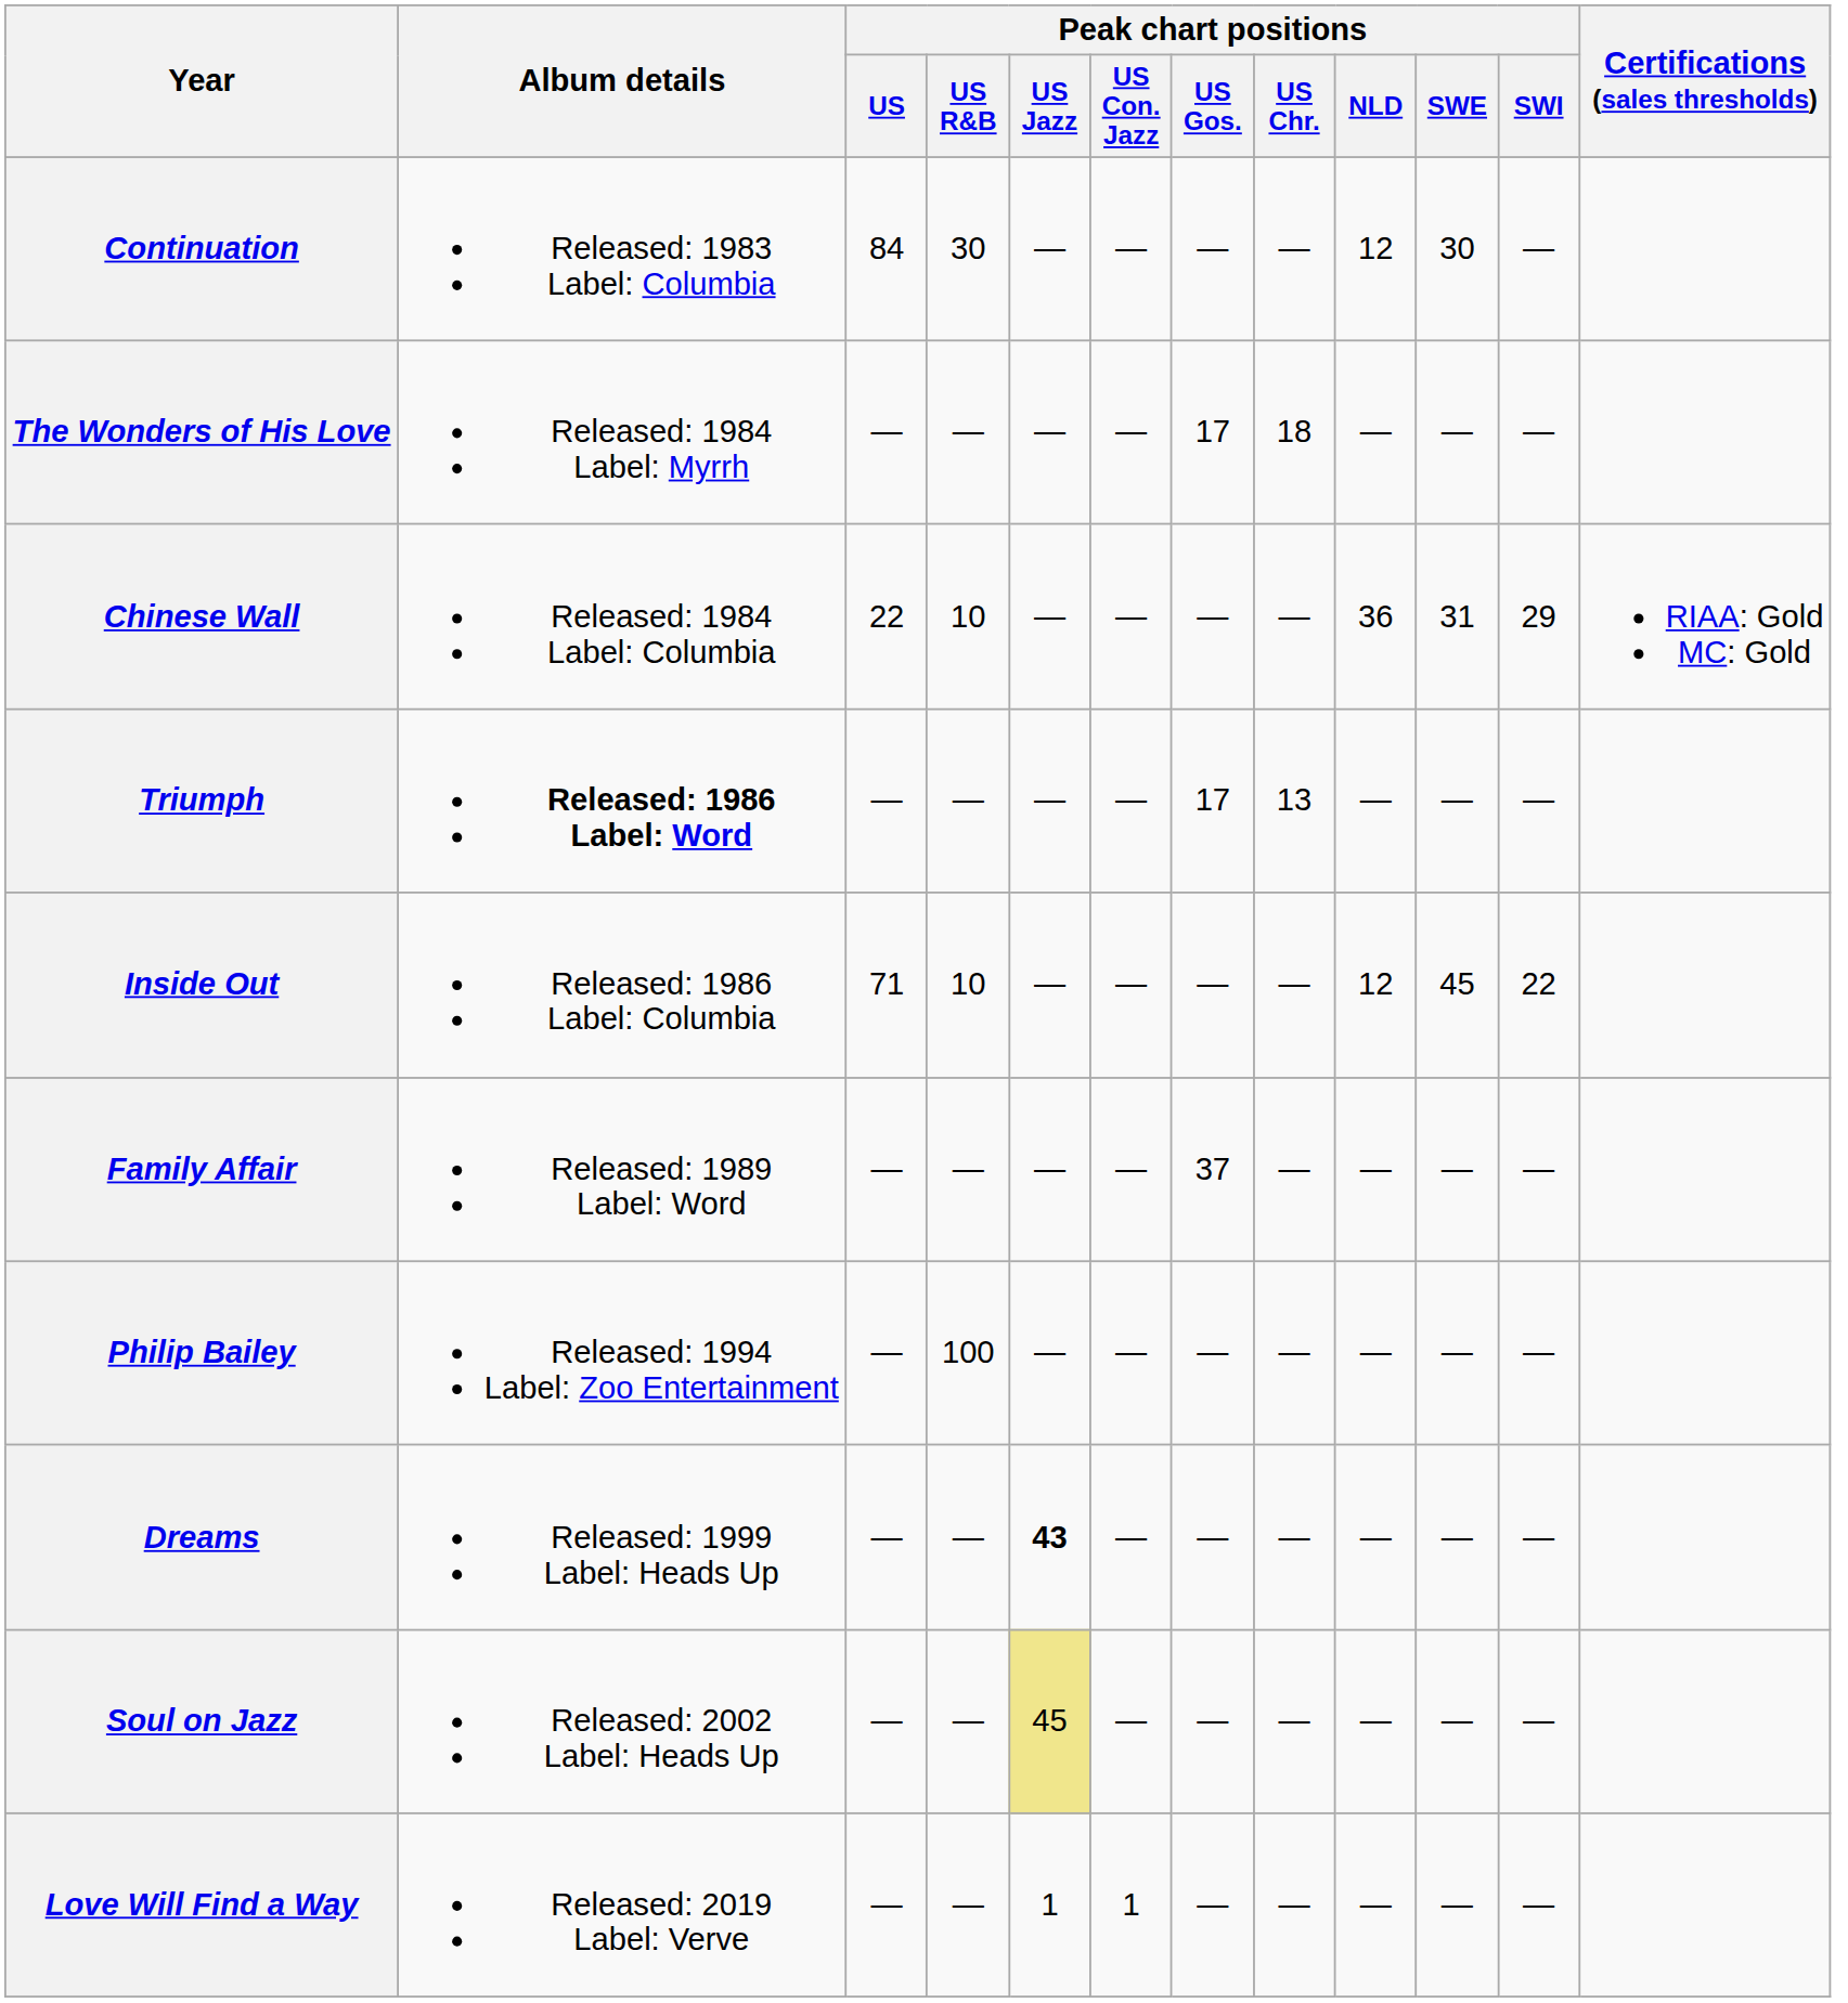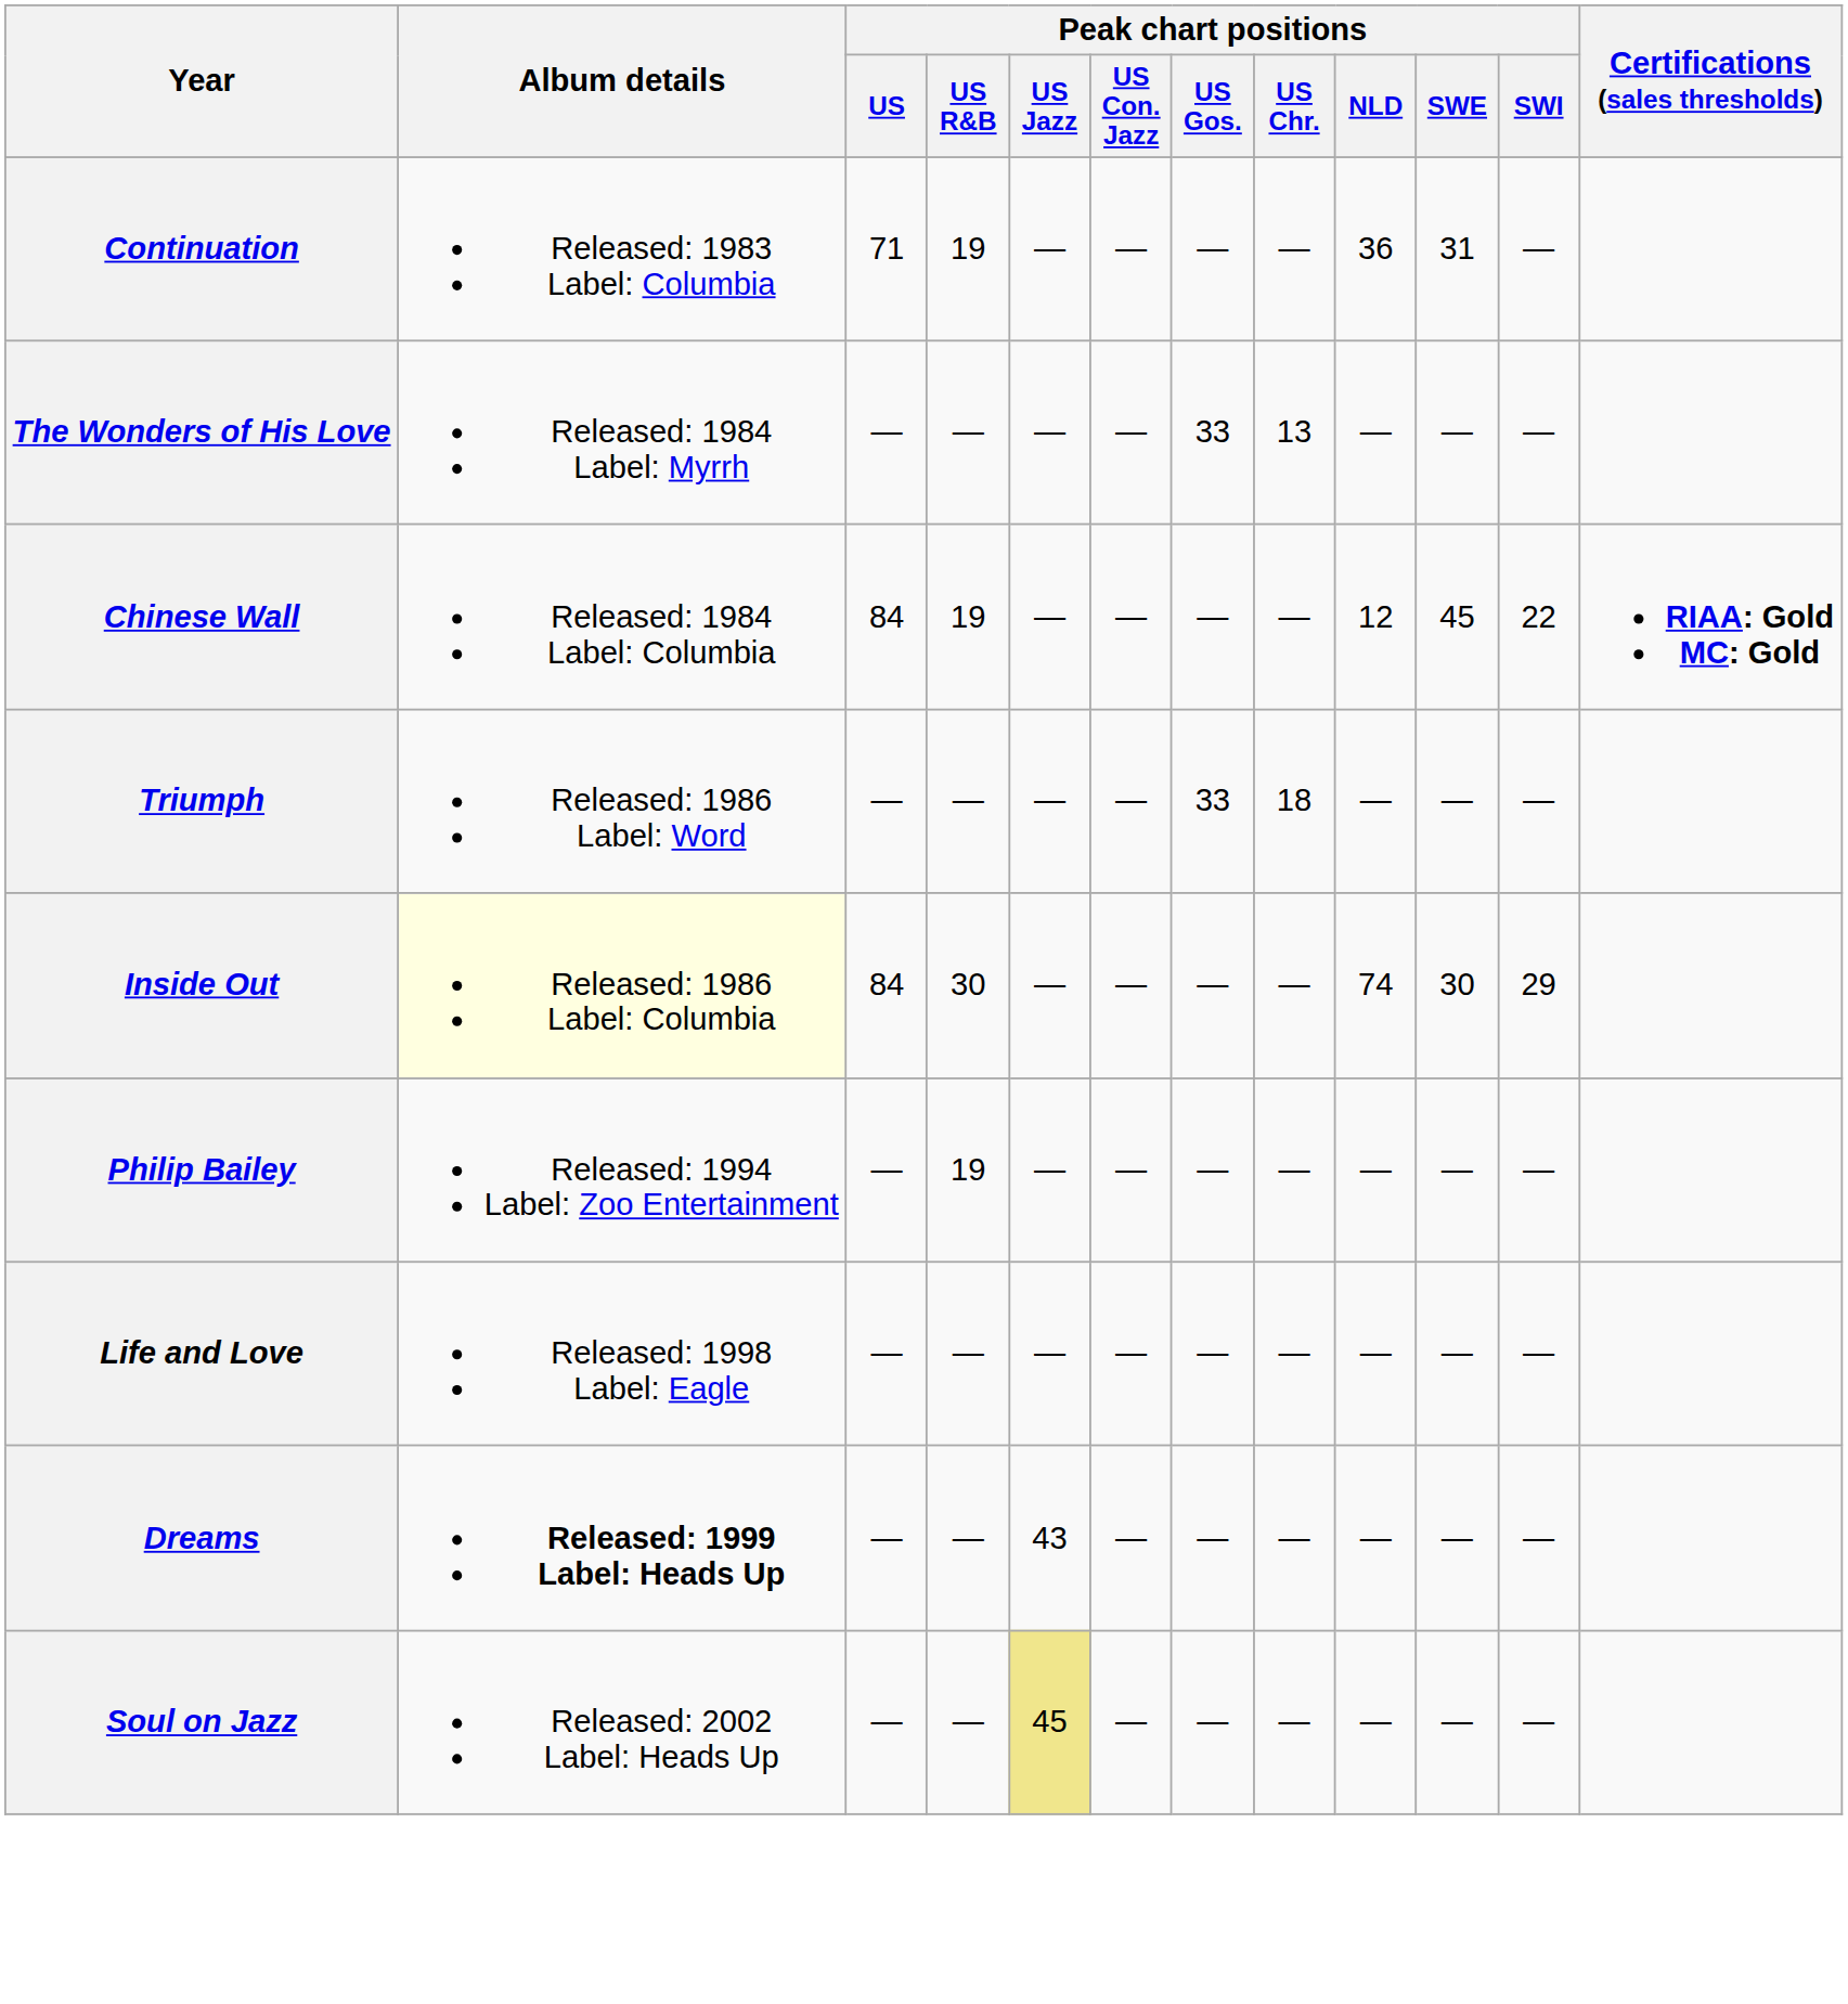Continuation | Peak chart positions / US: 84 -> 71
Continuation | Peak chart positions / US R&B: 30 -> 19
Continuation | Peak chart positions / NLD: 12 -> 36
Continuation | Peak chart positions / SWE: 30 -> 31
The Wonders of His Love | Peak chart positions / US Gos.: 17 -> 33
The Wonders of His Love | Peak chart positions / US Chr.: 18 -> 13
Chinese Wall | Peak chart positions / US: 22 -> 84
Chinese Wall | Peak chart positions / US R&B: 10 -> 19
Chinese Wall | Peak chart positions / NLD: 36 -> 12
Chinese Wall | Peak chart positions / SWE: 31 -> 45
Chinese Wall | Peak chart positions / SWI: 29 -> 22
Chinese Wall | Certifications (sales thresholds): normal -> bold
Triumph | Album details: bold -> normal
Triumph | Peak chart positions / US Gos.: 17 -> 33
Triumph | Peak chart positions / US Chr.: 13 -> 18
Inside Out | Album details: no background -> lightyellow background
Inside Out | Peak chart positions / US: 71 -> 84
Inside Out | Peak chart positions / US R&B: 10 -> 30
Inside Out | Peak chart positions / NLD: 12 -> 74
Inside Out | Peak chart positions / SWE: 45 -> 30
Inside Out | Peak chart positions / SWI: 22 -> 29
- row: Family Affair | Released: 1989 Label: Word | — | — | — | — | 37 | — | — | — | —
Philip Bailey | Peak chart positions / US R&B: 100 -> 19
+ row: Life and Love | Released: 1998 Label: Eagle | — | — | — | — | — | — | — | — | —
Dreams | Album details: normal -> bold
Dreams | Peak chart positions / US Jazz: bold -> normal
- row: Love Will Find a Way | Released: 2019 Label: Verve | — | — | 1 | 1 | — | — | — | — | —
